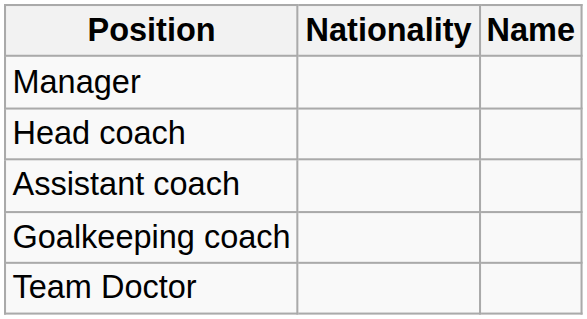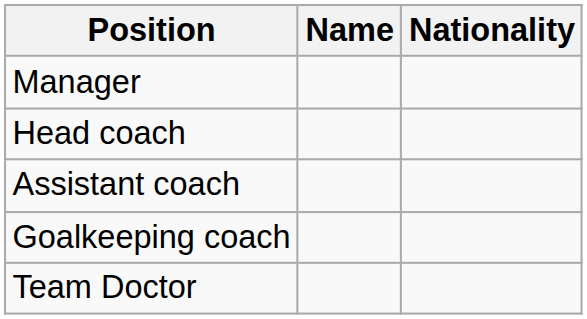columns swapped: Name <-> Nationality
